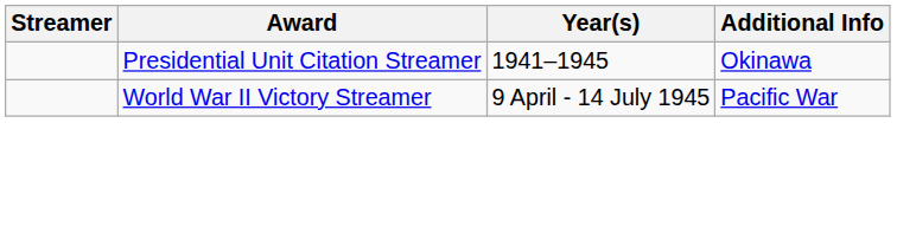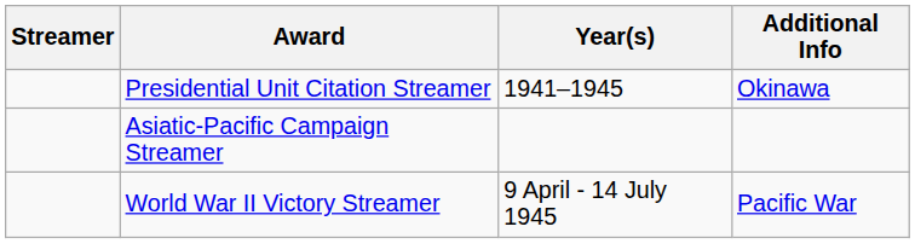+ row: Asiatic-Pacific Campaign Streamer
